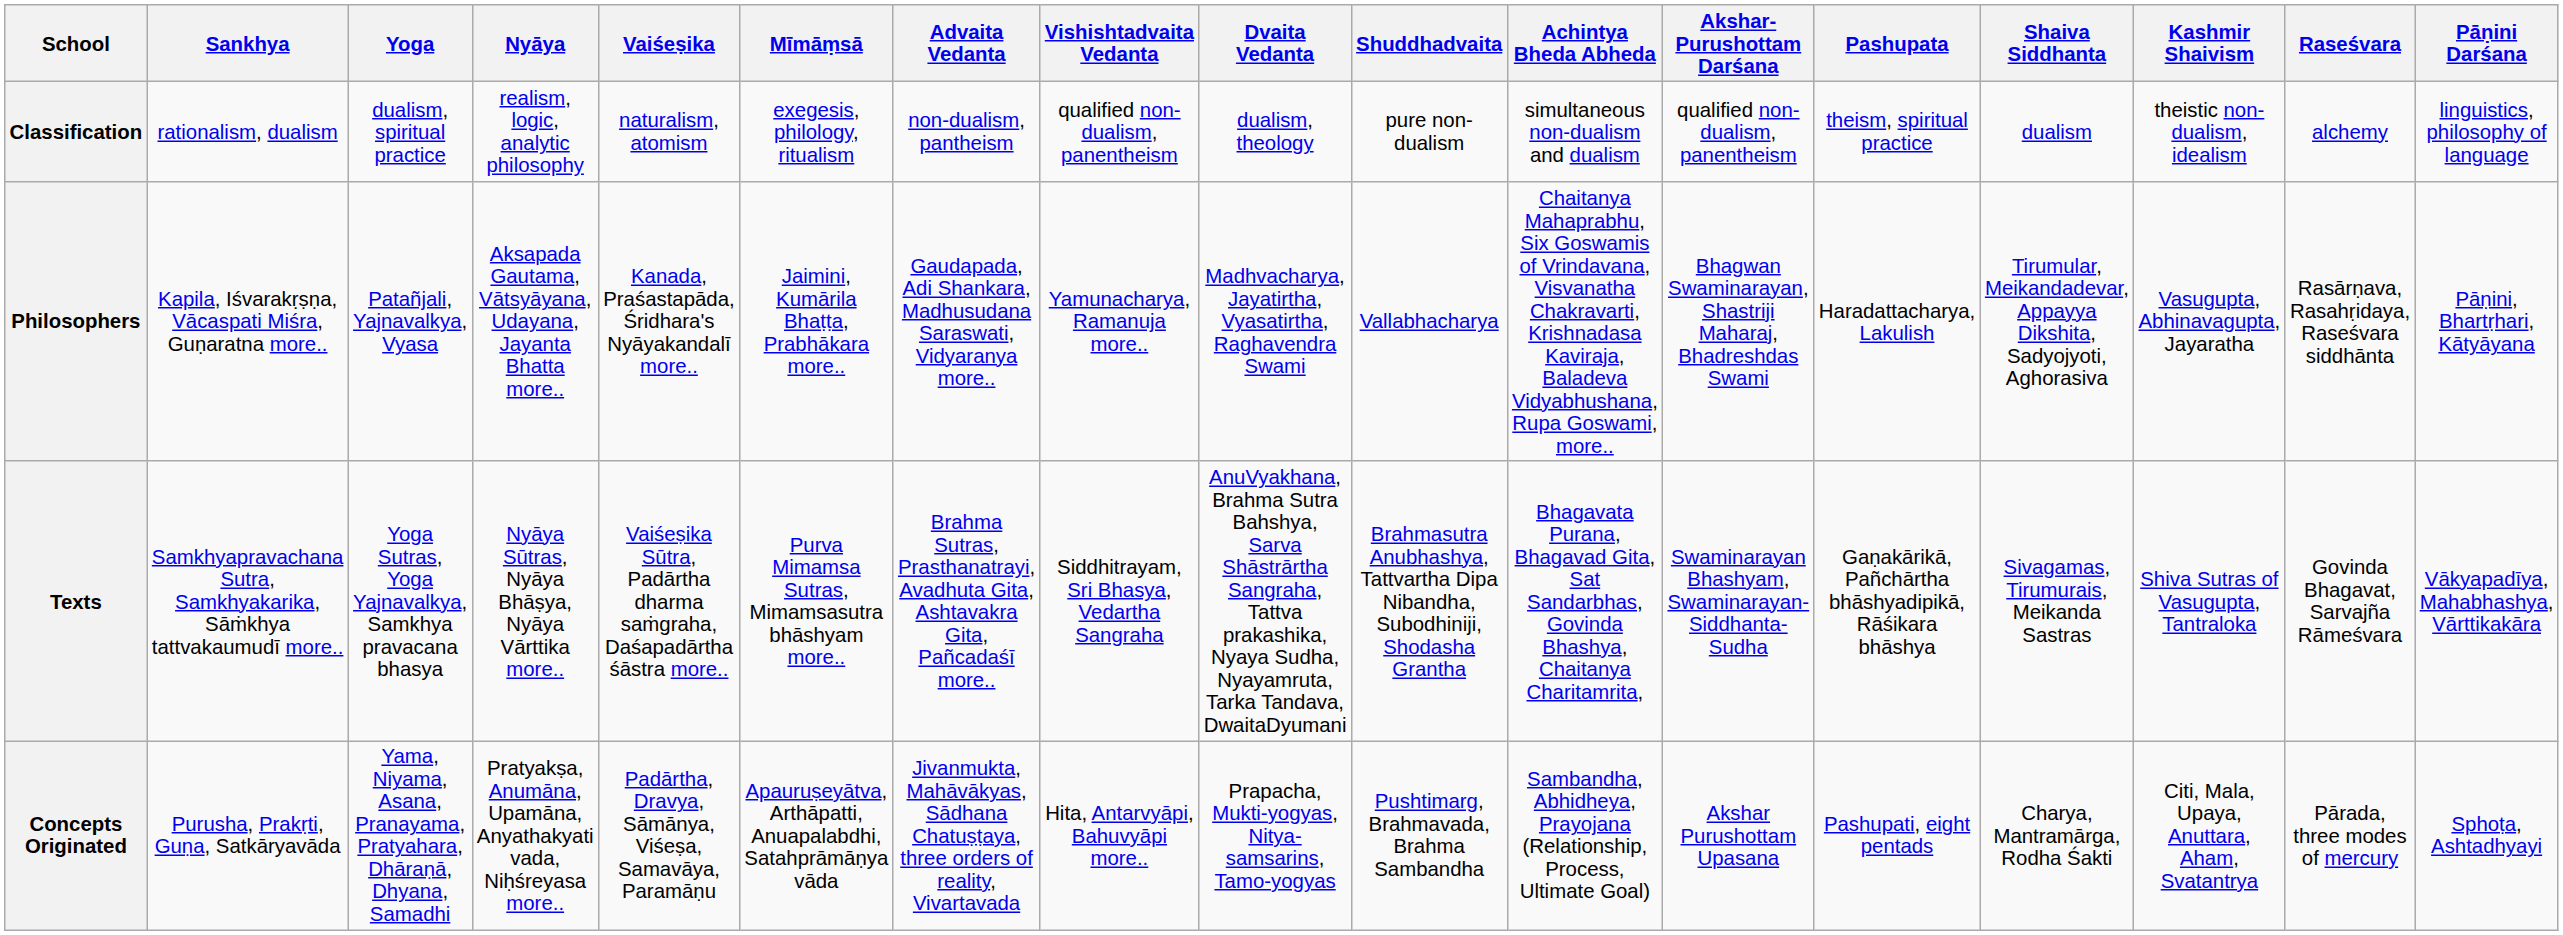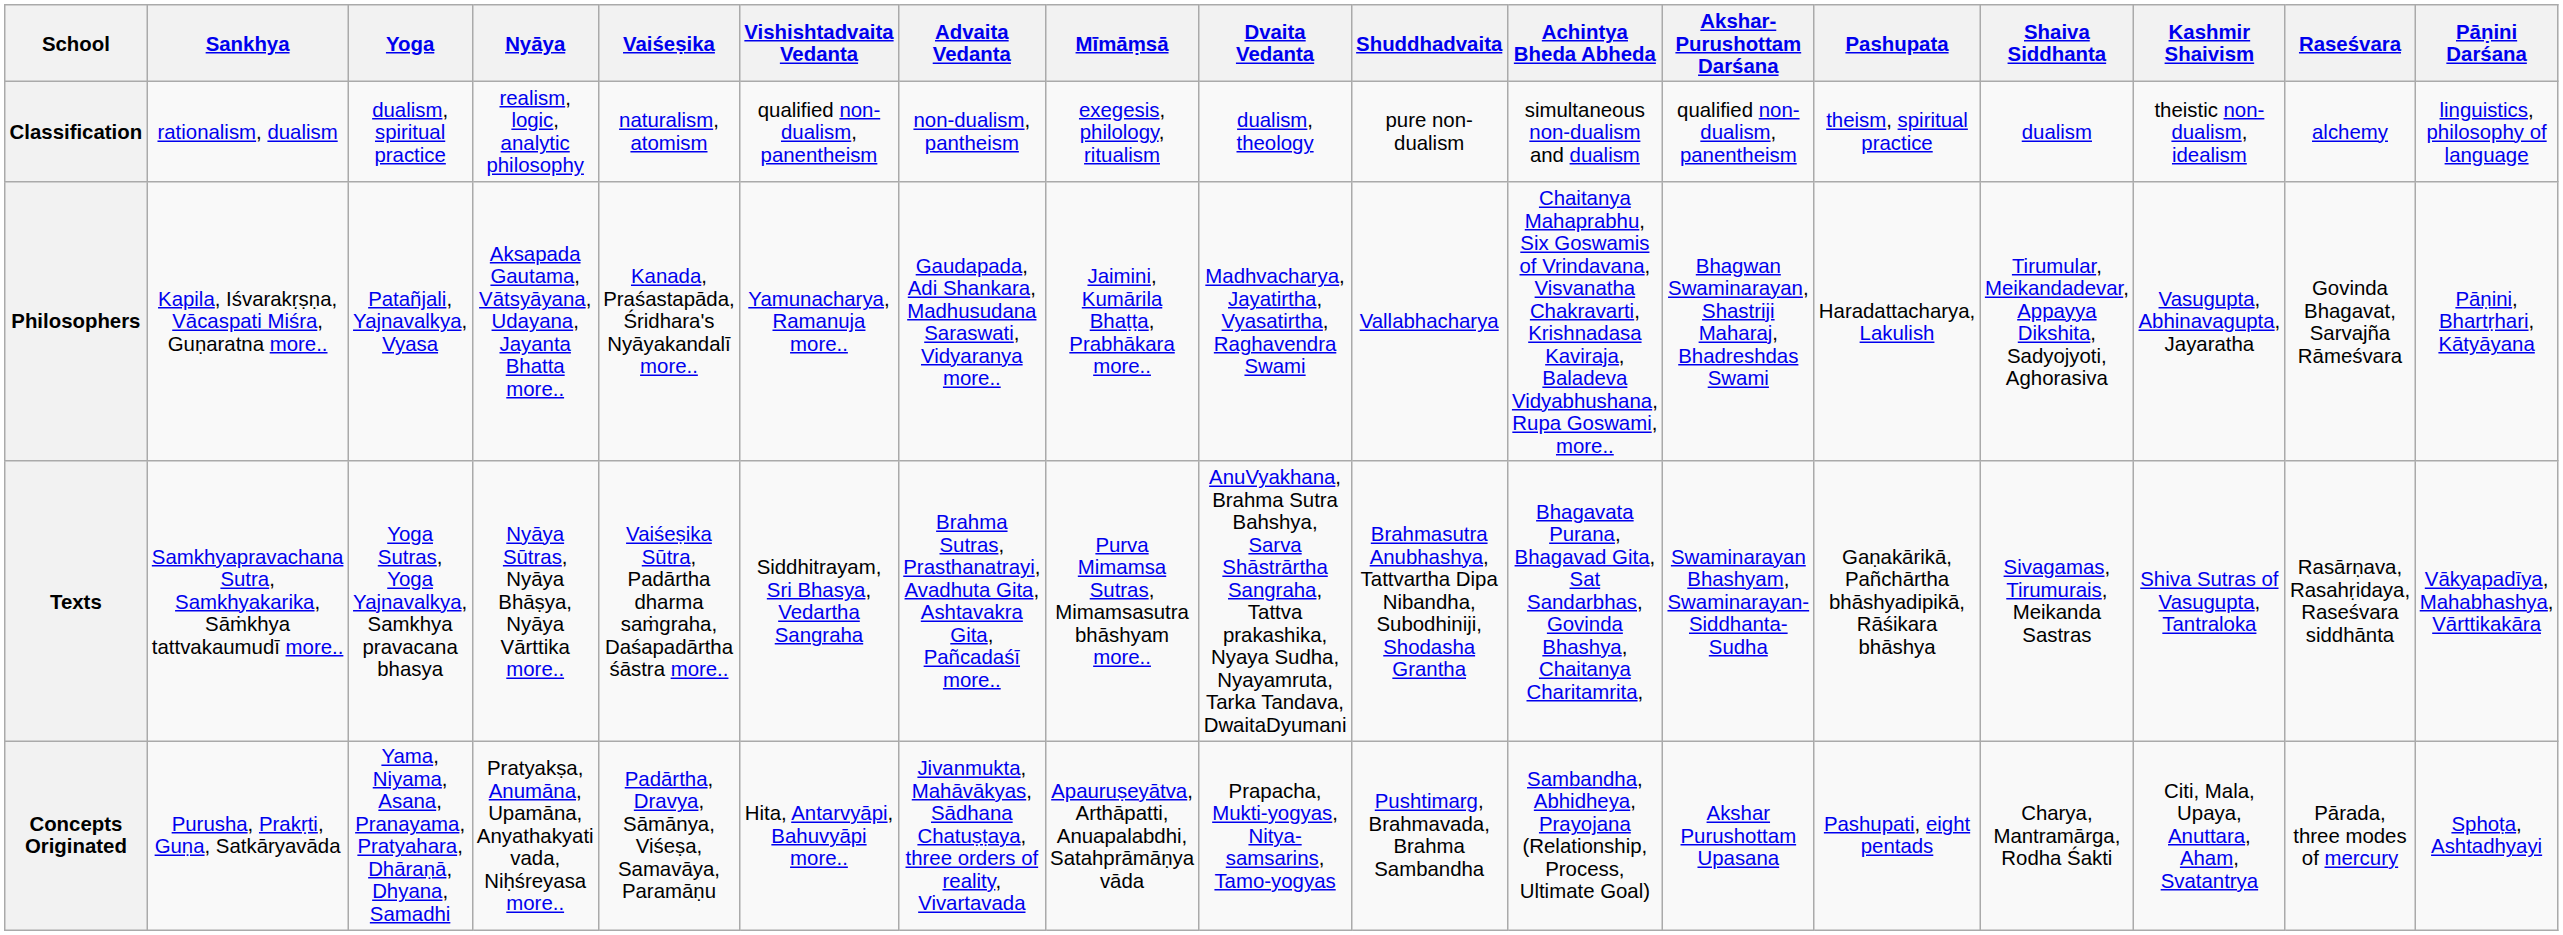columns swapped: Mīmāṃsā <-> Vishishtadvaita Vedanta
Philosophers | Raseśvara: Rasārṇava, Rasahṛidaya, Raseśvara siddhānta -> Govinda Bhagavat, Sarvajña Rāmeśvara
Texts | Raseśvara: Govinda Bhagavat, Sarvajña Rāmeśvara -> Rasārṇava, Rasahṛidaya, Raseśvara siddhānta
